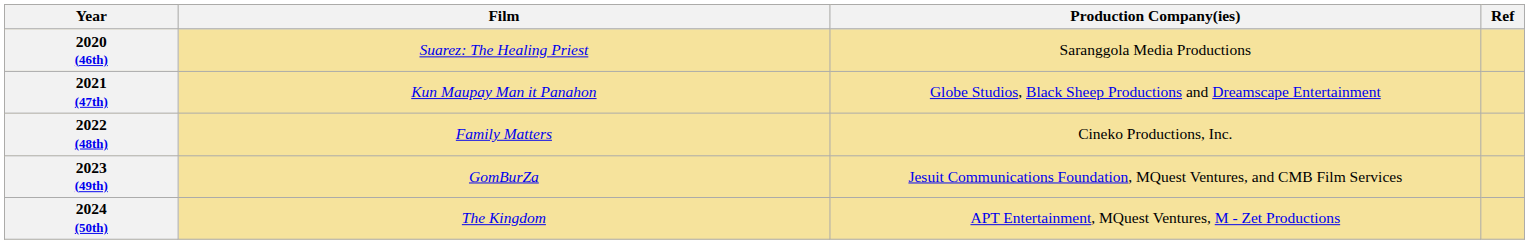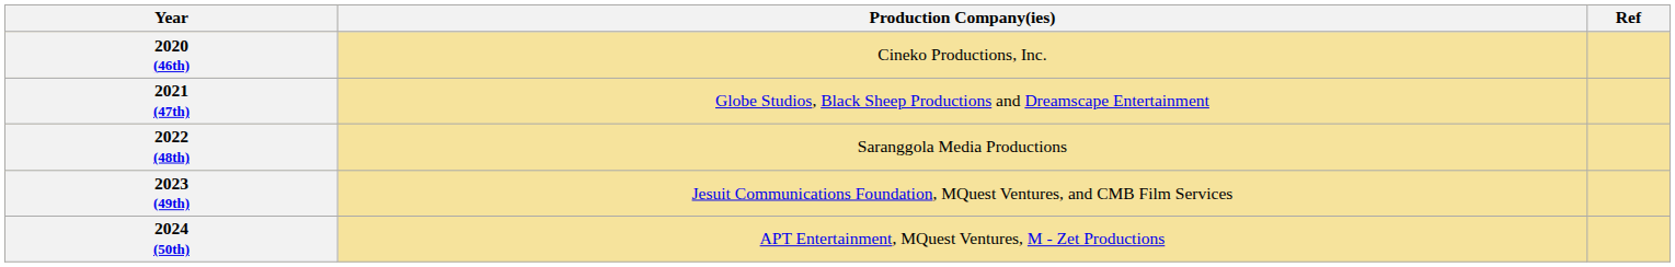- column: Film | Suarez: The Healing Priest | Kun Maupay Man it Panahon | Family Matters | GomBurZa | The Kingdom
2020 (46th) | Production Company(ies): Saranggola Media Productions -> Cineko Productions, Inc.
2022 (48th) | Production Company(ies): Cineko Productions, Inc. -> Saranggola Media Productions
